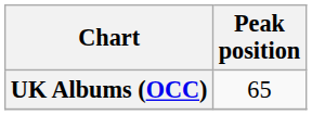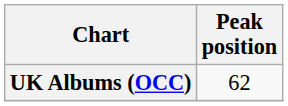UK Albums (OCC) | Peak position: 65 -> 62
